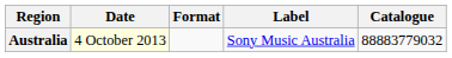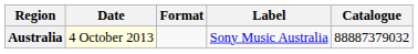Australia | Catalogue: 88883779032 -> 88887379032
